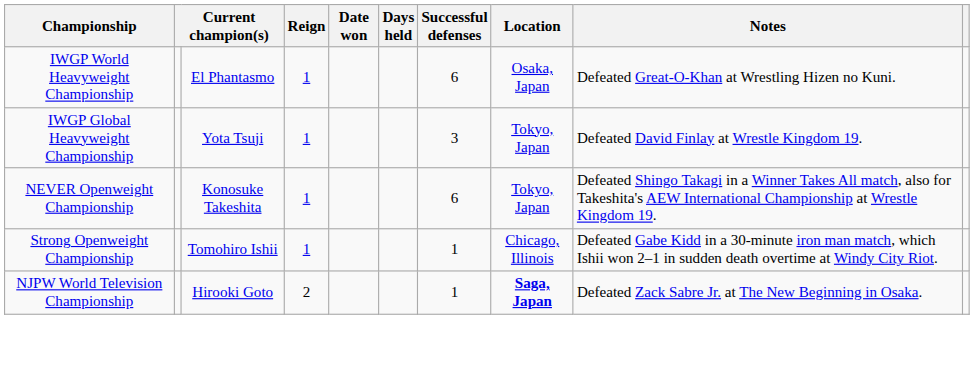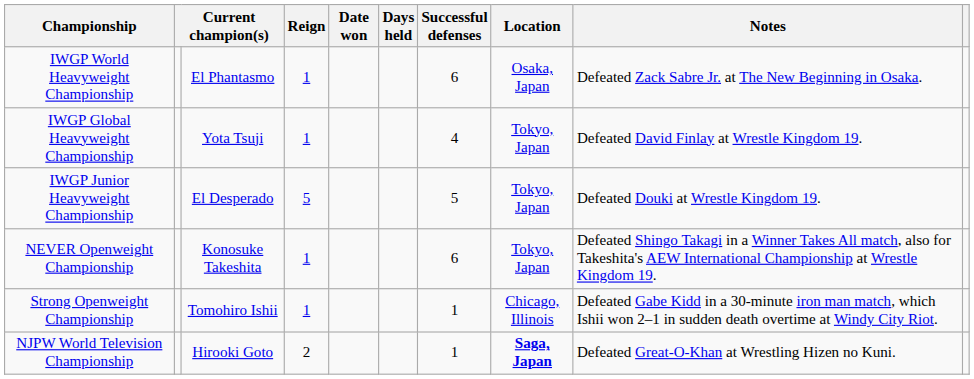IWGP World Heavyweight Championship | Notes: Defeated Great-O-Khan at Wrestling Hizen no Kuni. -> Defeated Zack Sabre Jr. at The New Beginning in Osaka.
IWGP Global Heavyweight Championship | Successful defenses: 3 -> 4
+ row: IWGP Junior Heavyweight Championship | El Desperado | 5 | 5 | Tokyo, Japan | Defeated Douki at Wrestle Kingdom 19.
NJPW World Television Championship | Notes: Defeated Zack Sabre Jr. at The New Beginning in Osaka. -> Defeated Great-O-Khan at Wrestling Hizen no Kuni.
